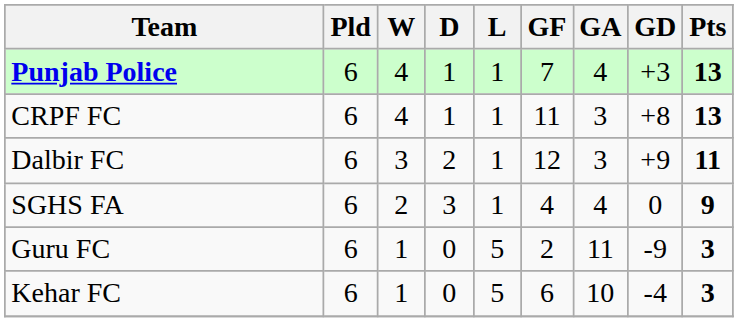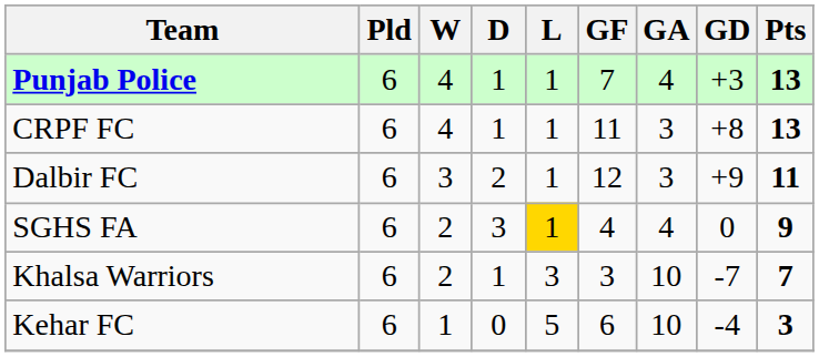SGHS FA | L: no background -> gold background
+ row: Khalsa Warriors | 6 | 2 | 1 | 3 | 3 | 10 | -7 | 7
- row: Guru FC | 6 | 1 | 0 | 5 | 2 | 11 | -9 | 3
